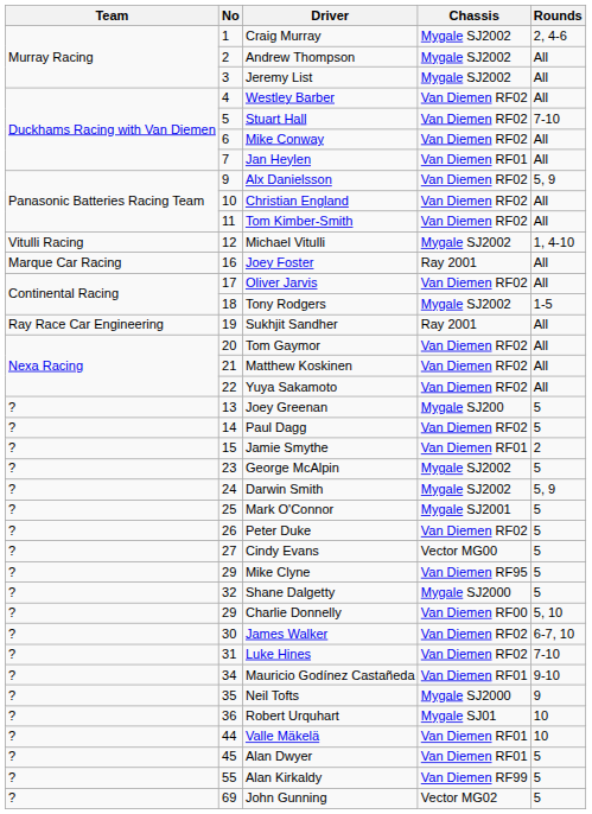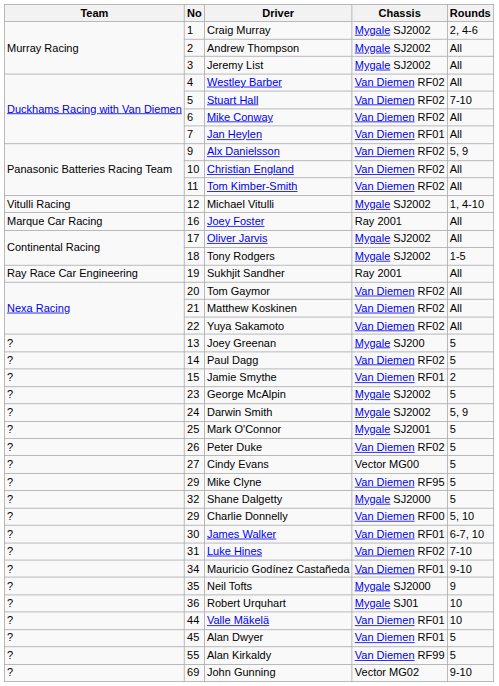Oliver Jarvis | Chassis: Van Diemen RF02 -> Mygale SJ2002
James Walker | Chassis: Van Diemen RF02 -> Van Diemen RF01
John Gunning | Rounds: 5 -> 9-10
